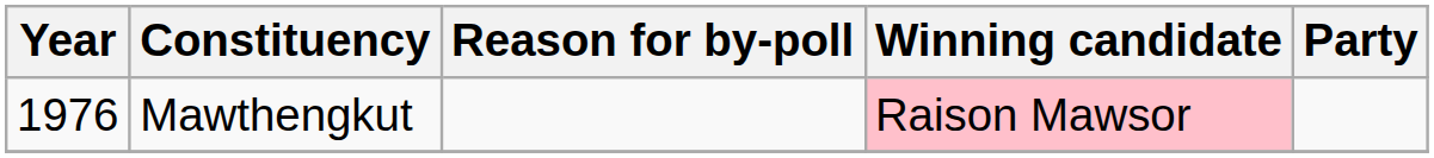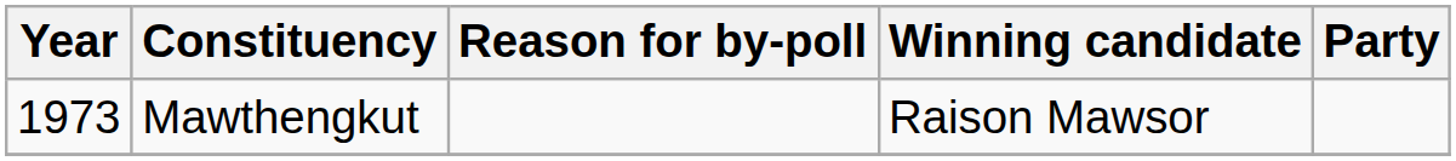Mawthengkut | Year: 1976 -> 1973
Mawthengkut | Winning candidate: pink background -> no background
